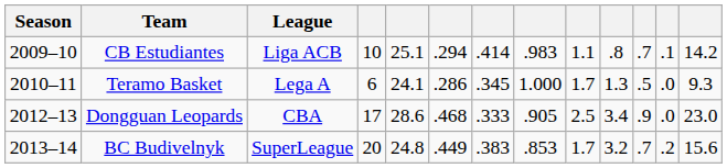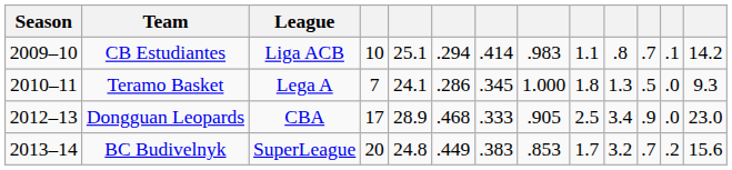Teramo Basket | column 4: 6 -> 7
Teramo Basket | column 9: 1.7 -> 1.8
Dongguan Leopards | column 5: 28.6 -> 28.9
